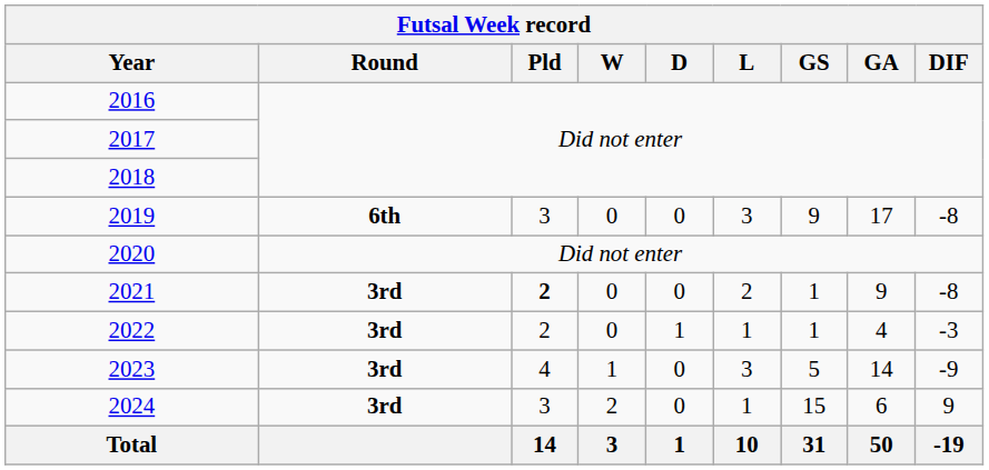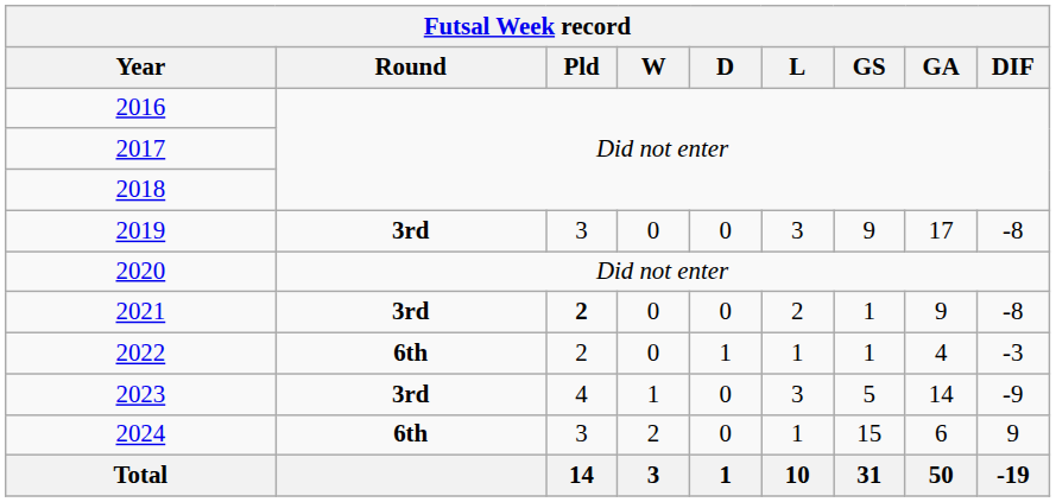2019 | Round: 6th -> 3rd
2022 | Round: 3rd -> 6th
2024 | Round: 3rd -> 6th
